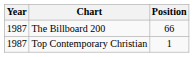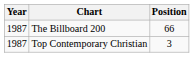Top Contemporary Christian | Position: 1 -> 3
